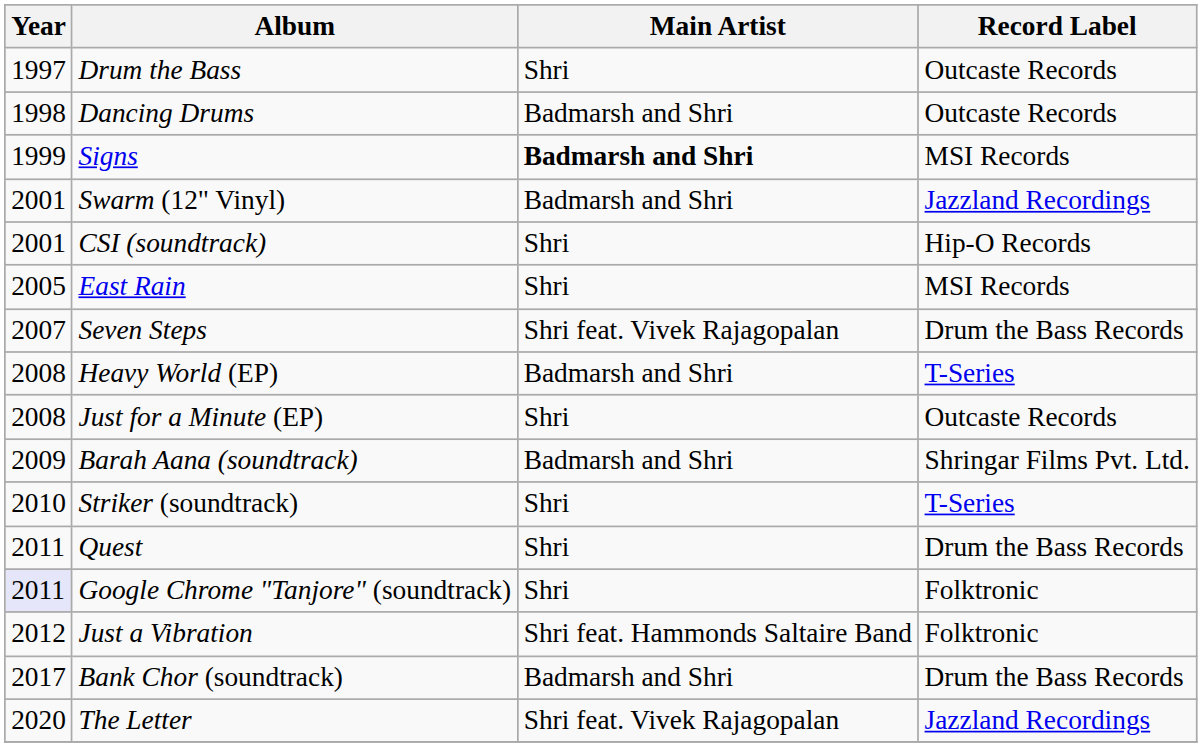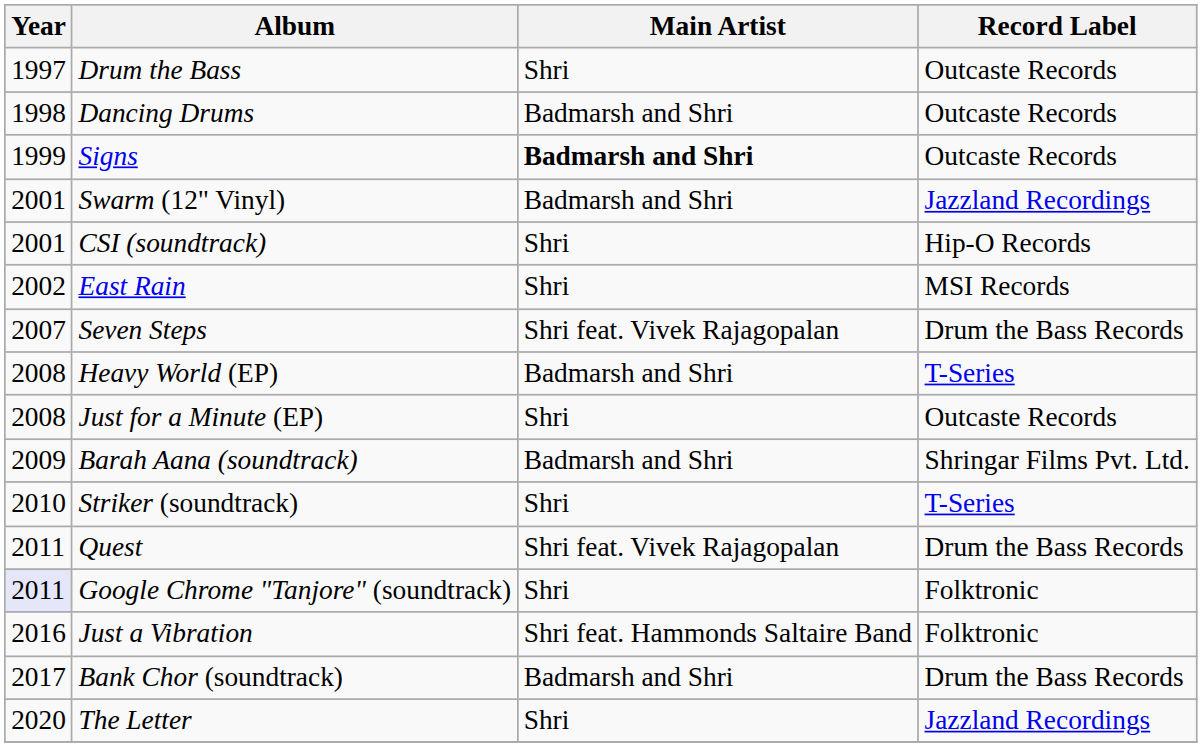Signs | Record Label: MSI Records -> Outcaste Records
East Rain | Year: 2005 -> 2002
Quest | Main Artist: Shri -> Shri feat. Vivek Rajagopalan
Just a Vibration | Year: 2012 -> 2016
The Letter | Main Artist: Shri feat. Vivek Rajagopalan -> Shri
